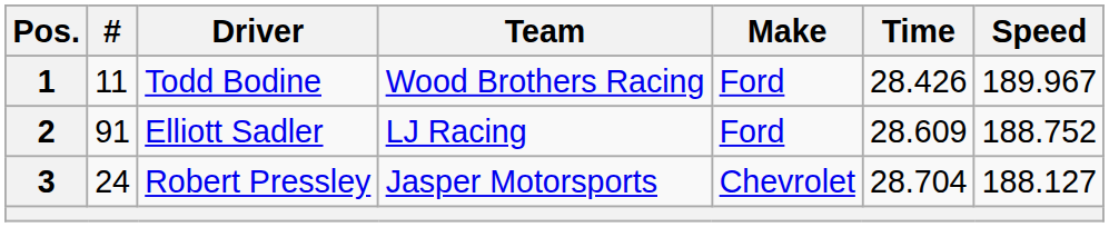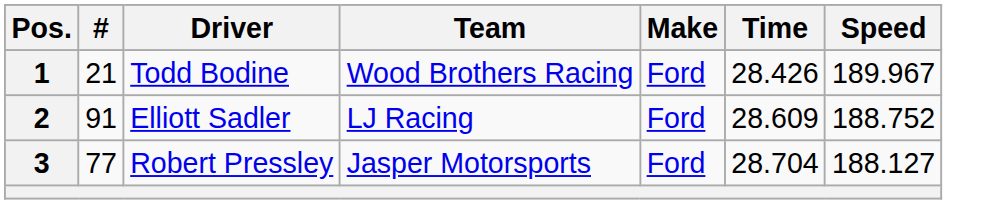1 | #: 11 -> 21
3 | #: 24 -> 77
3 | Make: Chevrolet -> Ford
